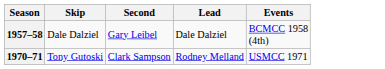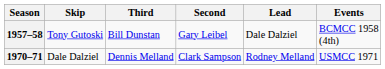+ column: Third | Bill Dunstan | Dennis Melland
1957–58 | Skip: Dale Dalziel -> Tony Gutoski
1970–71 | Skip: Tony Gutoski -> Dale Dalziel
